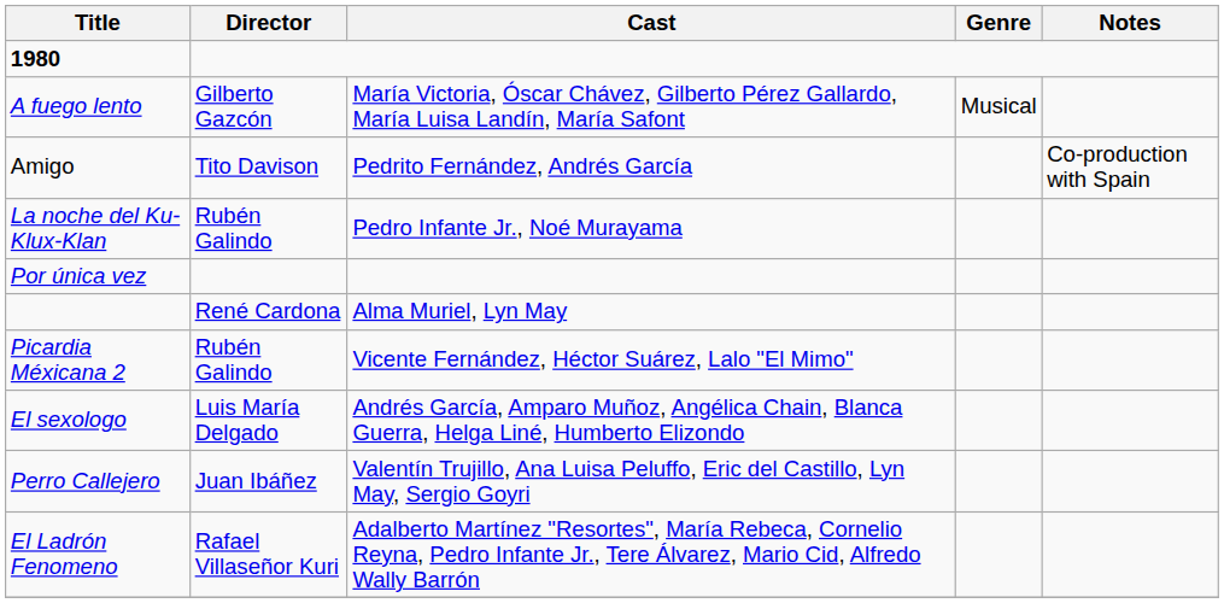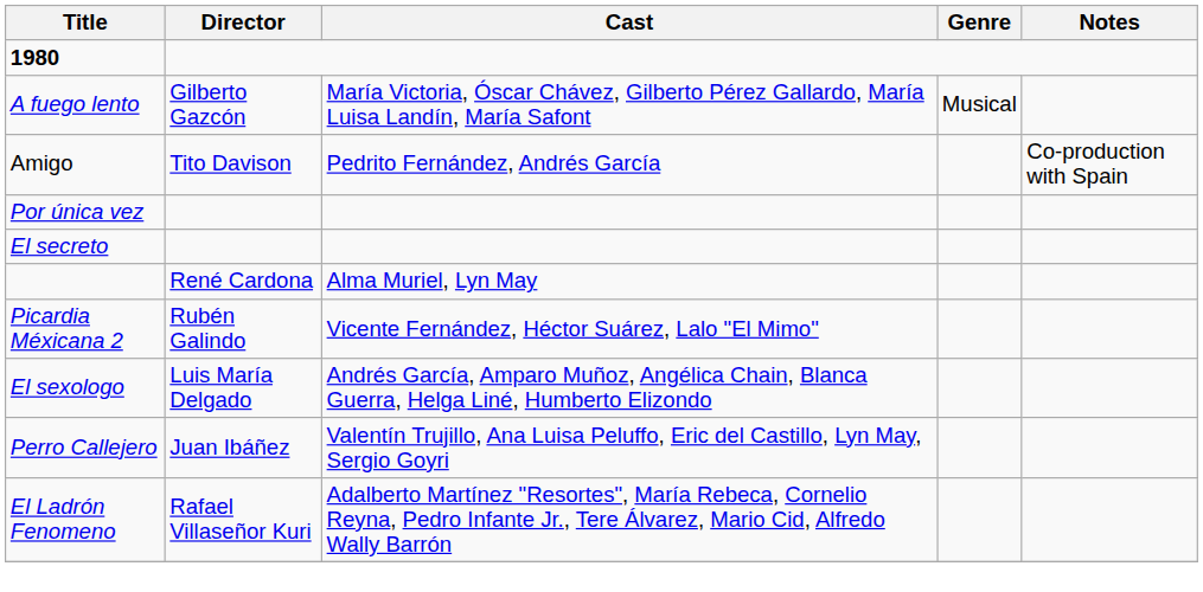- row: La noche del Ku-Klux-Klan | Rubén Galindo | Pedro Infante Jr., Noé Murayama
+ row: El secreto
